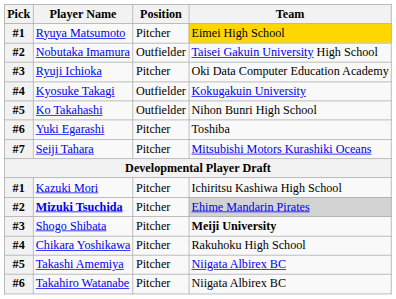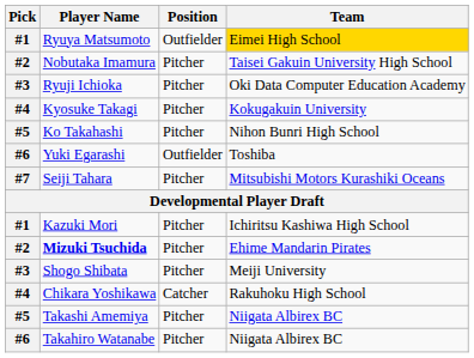Ryuya Matsumoto | Position: Pitcher -> Outfielder
Nobutaka Imamura | Position: Outfielder -> Pitcher
Kyosuke Takagi | Position: Outfielder -> Pitcher
Ko Takahashi | Position: Outfielder -> Pitcher
Yuki Egarashi | Position: Pitcher -> Outfielder
Mizuki Tsuchida | Team: lightgrey background -> no background
Shogo Shibata | Team: bold -> normal
Chikara Yoshikawa | Position: Pitcher -> Catcher
